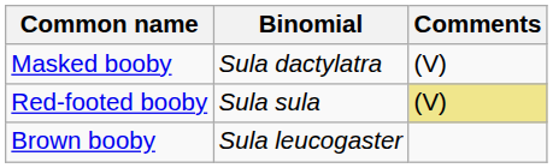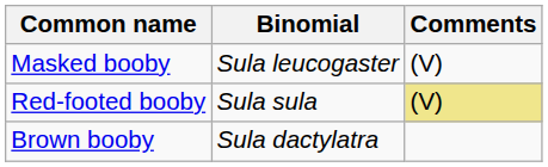Masked booby | Binomial: Sula dactylatra -> Sula leucogaster
Brown booby | Binomial: Sula leucogaster -> Sula dactylatra
